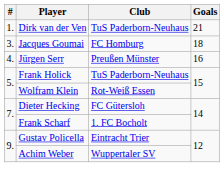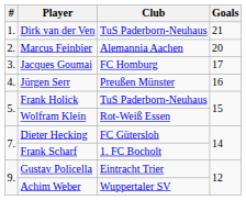+ row: 2. | Marcus Feinbier | Alemannia Aachen | 20
Jacques Goumai | Goals: 18 -> 17
